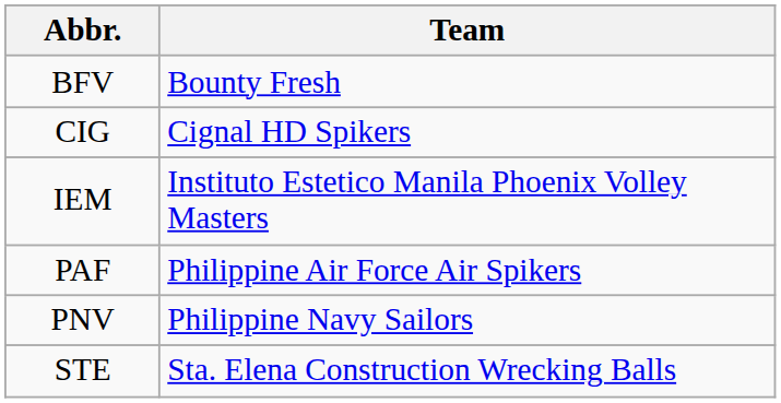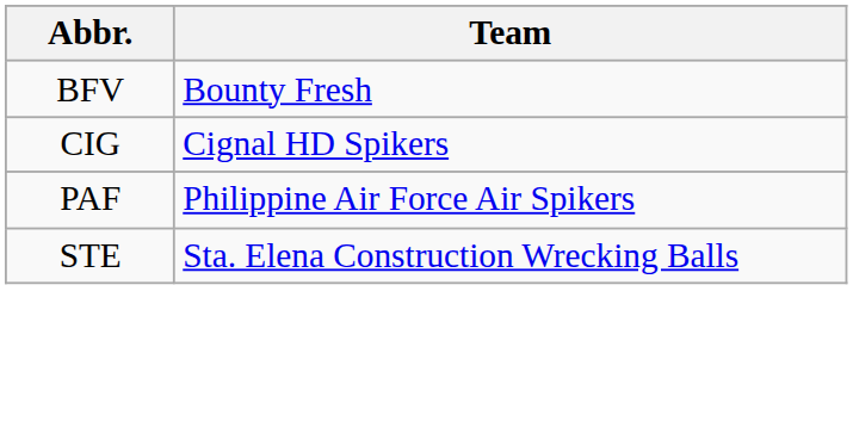- row: IEM | Instituto Estetico Manila Phoenix Volley Masters
- row: PNV | Philippine Navy Sailors
